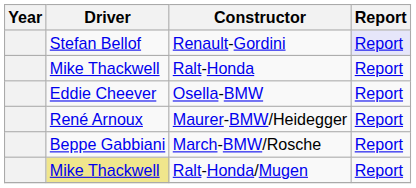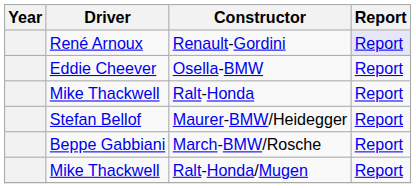Renault-Gordini | Driver: Stefan Bellof -> René Arnoux
rows swapped: Osella-BMW <-> Ralt-Honda
Maurer-BMW/Heidegger | Driver: René Arnoux -> Stefan Bellof
Ralt-Honda/Mugen | Driver: khaki background -> no background
